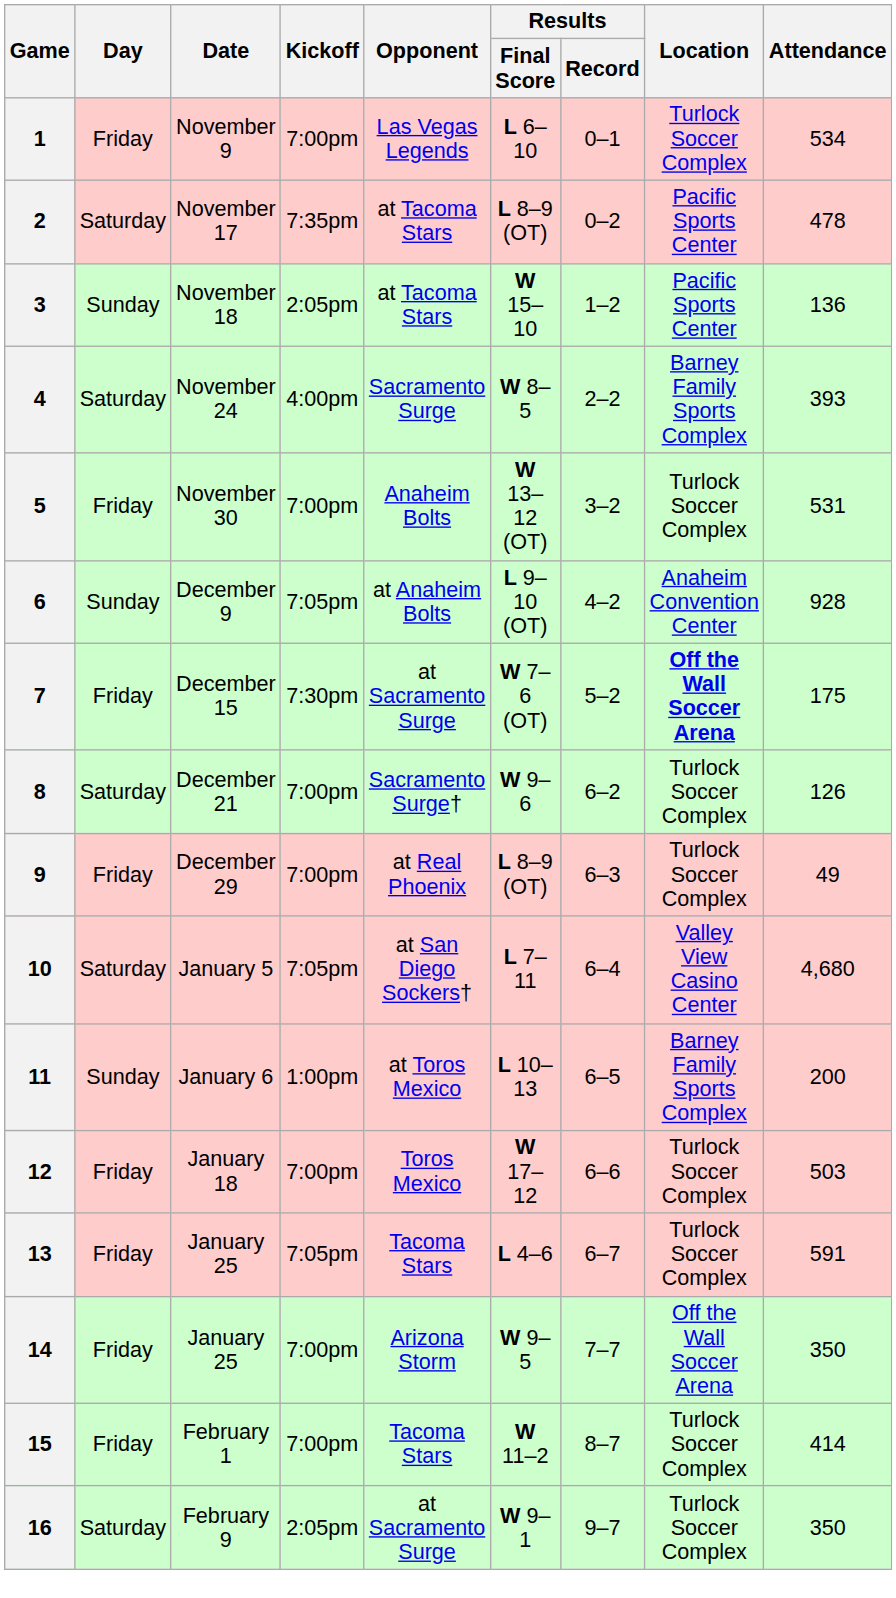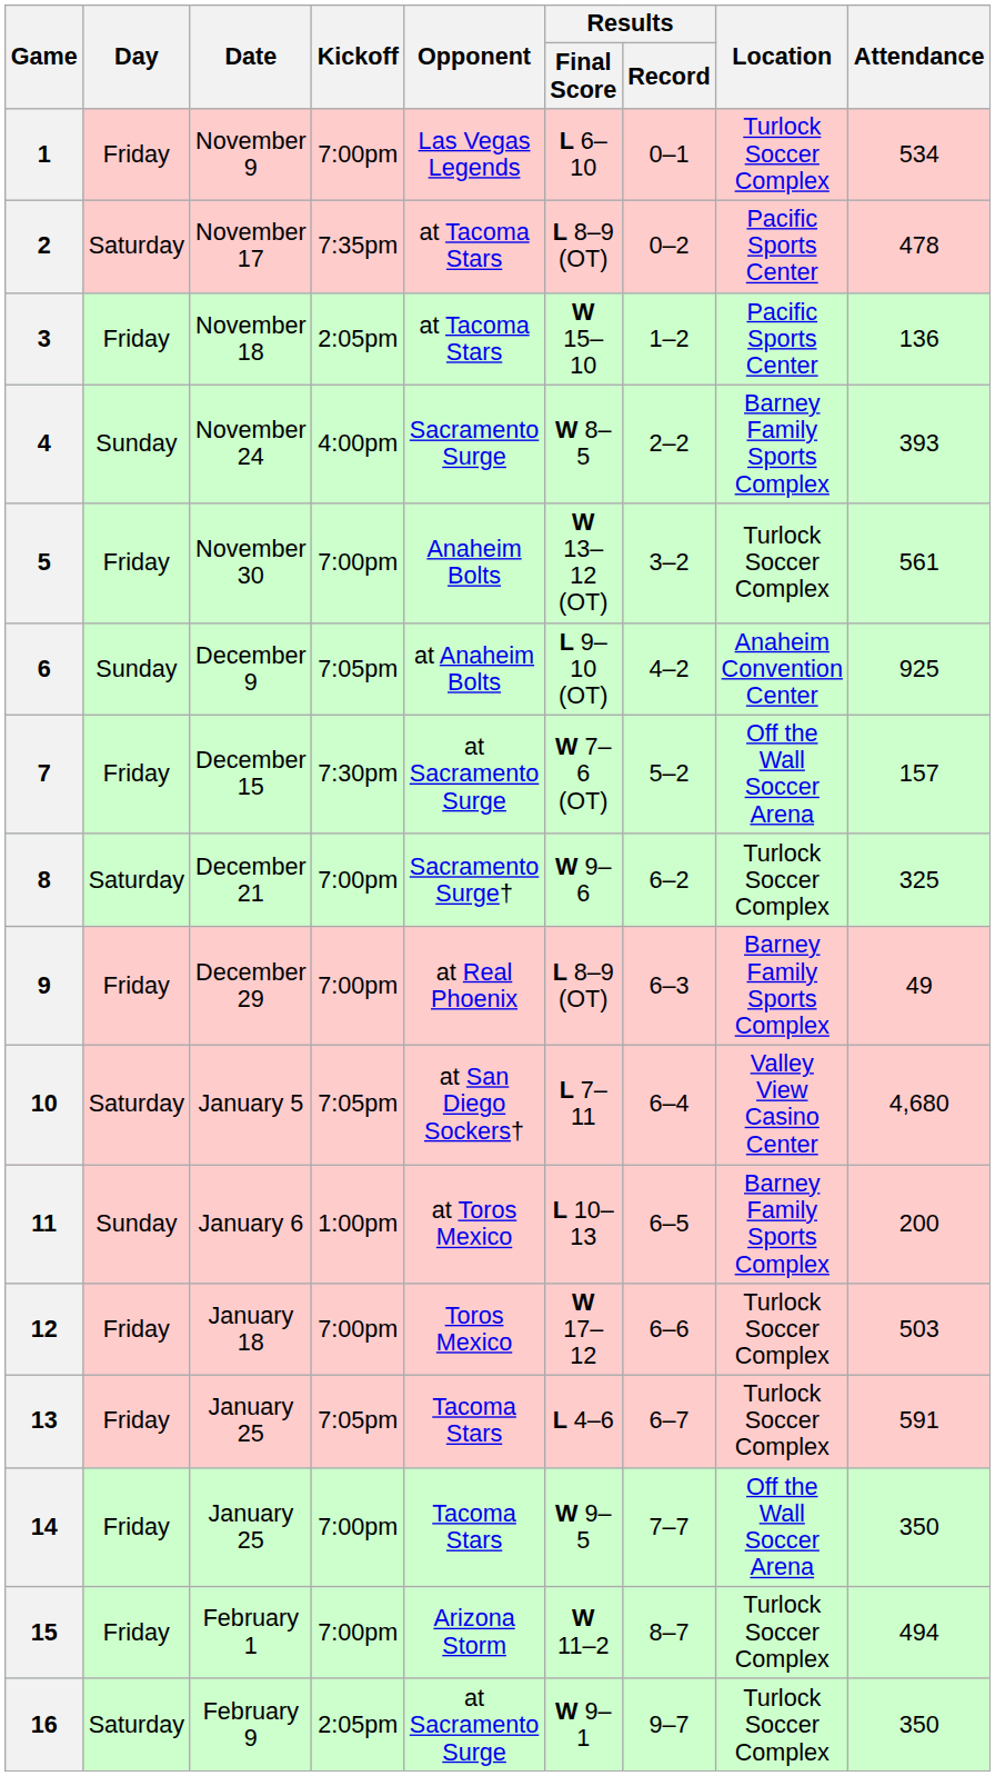3 | Day: Sunday -> Friday
4 | Day: Saturday -> Sunday
5 | Attendance: 531 -> 561
6 | Attendance: 928 -> 925
7 | Location: bold -> normal
7 | Attendance: 175 -> 157
8 | Attendance: 126 -> 325
9 | Location: Turlock Soccer Complex -> Barney Family Sports Complex
14 | Opponent: Arizona Storm -> Tacoma Stars
15 | Opponent: Tacoma Stars -> Arizona Storm
15 | Attendance: 414 -> 494
